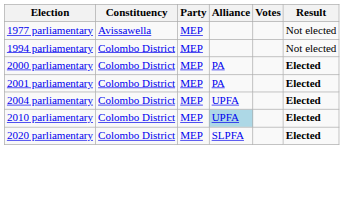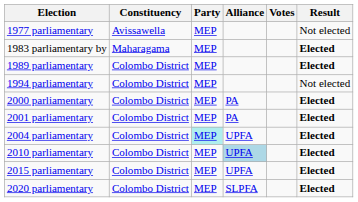+ row: 1983 parliamentary by | Maharagama | MEP | Elected
+ row: 1989 parliamentary | Colombo District | MEP | Elected
2004 parliamentary | Party: no background -> paleturquoise background
+ row: 2015 parliamentary | Colombo District | MEP | UPFA | Elected
